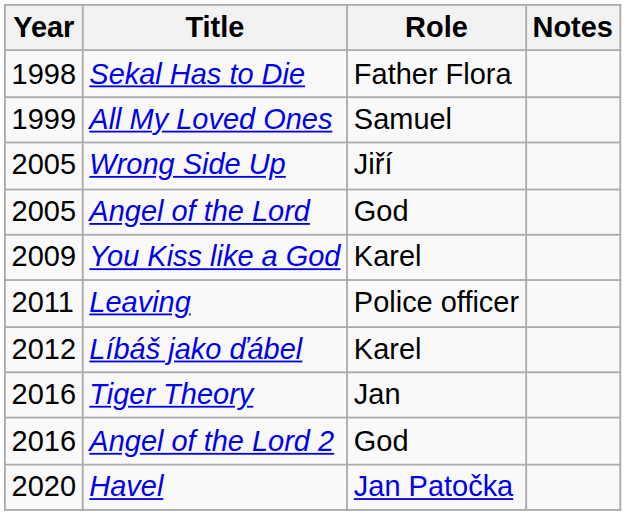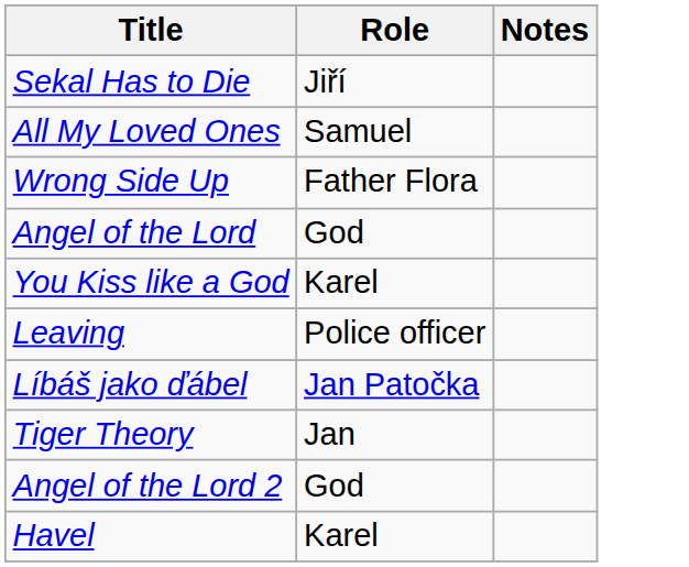- column: Year | 1998 | 1999 | 2005 | 2005 | 2009 | 2011 | 2012 | 2016 | 2016 | 2020
Sekal Has to Die | Role: Father Flora -> Jiří
Wrong Side Up | Role: Jiří -> Father Flora
Líbáš jako ďábel | Role: Karel -> Jan Patočka
Havel | Role: Jan Patočka -> Karel
